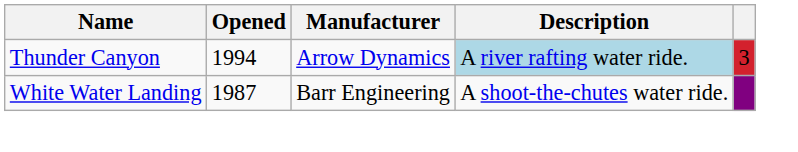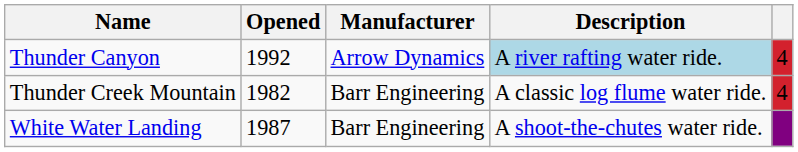Thunder Canyon | Opened: 1994 -> 1992
Thunder Canyon | column 5: 3 -> 4
+ row: Thunder Creek Mountain | 1982 | Barr Engineering | A classic log flume water ride. | 4
